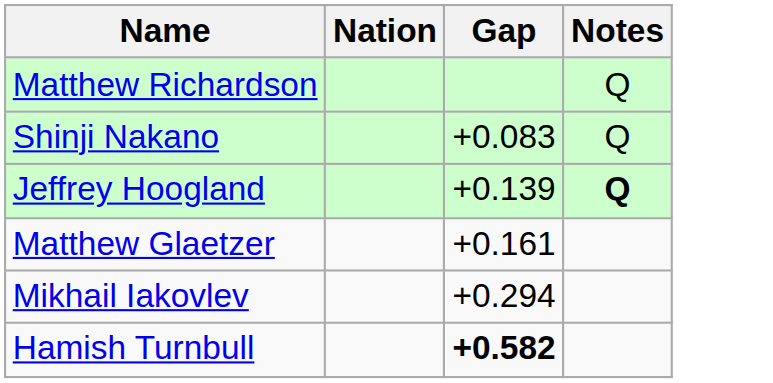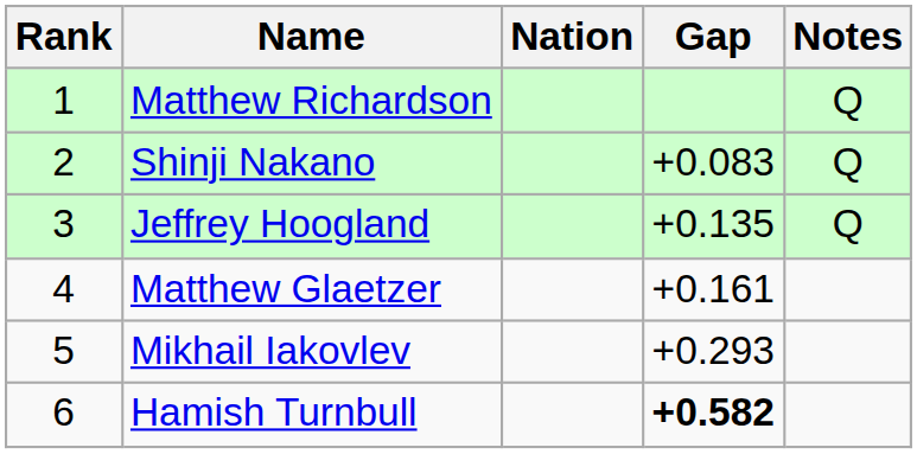+ column: Rank | 1 | 2 | 3 | 4 | 5 | 6
Jeffrey Hoogland | Gap: +0.139 -> +0.135
Jeffrey Hoogland | Notes: bold -> normal
Mikhail Iakovlev | Gap: +0.294 -> +0.293
